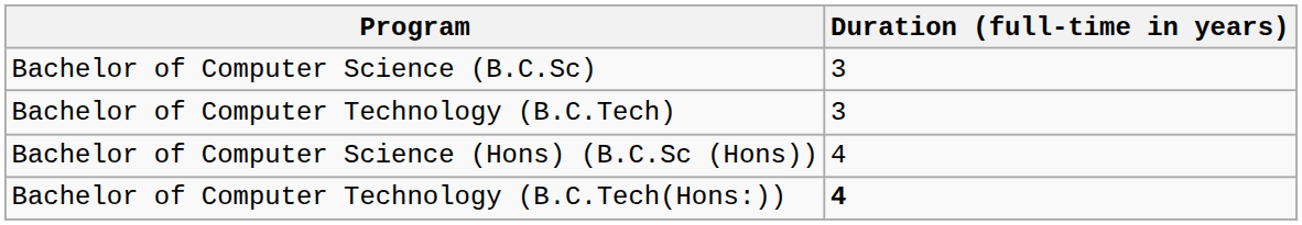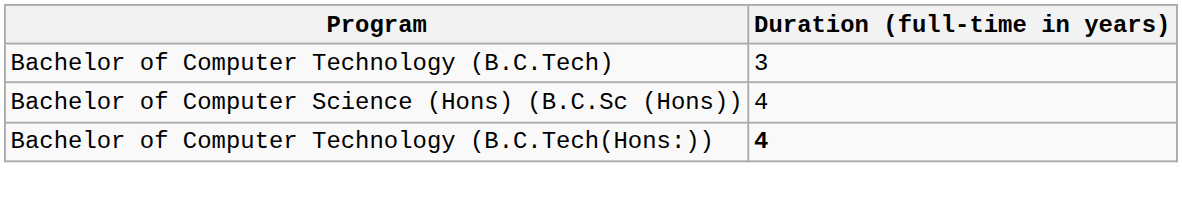- row: Bachelor of Computer Science (B.C.Sc) | 3
